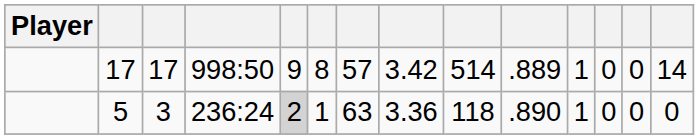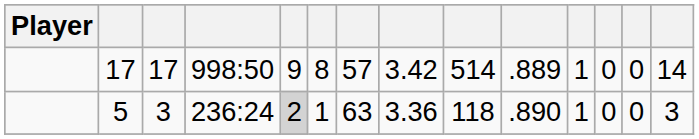5 | column 14: 0 -> 3
